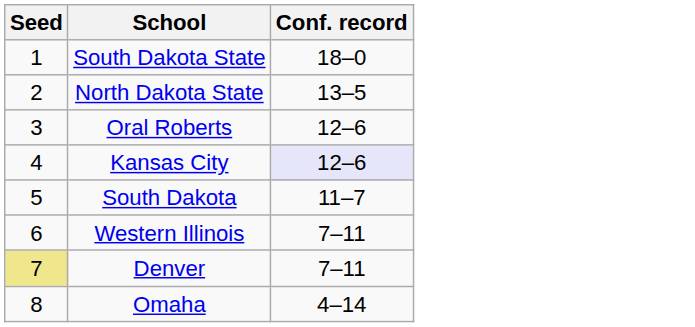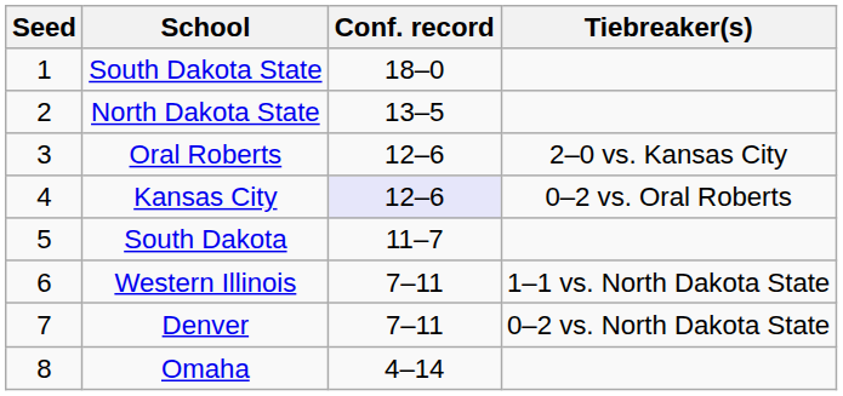+ column: Tiebreaker(s) | 2–0 vs. Kansas City | 0–2 vs. Oral Roberts | 1–1 vs. North Dakota State | 0–2 vs. North Dakota State
Denver | Seed: khaki background -> no background
